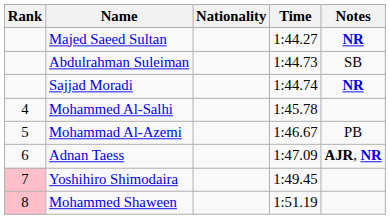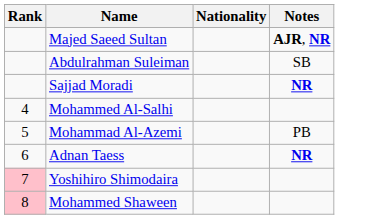- column: Time | 1:44.27 | 1:44.73 | 1:44.74 | 1:45.78 | 1:46.67 | 1:47.09 | 1:49.45 | 1:51.19
Majed Saeed Sultan | Notes: NR -> AJR, NR
Adnan Taess | Notes: AJR, NR -> NR
